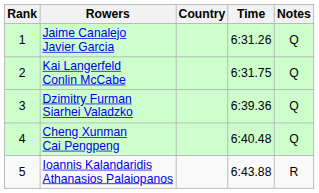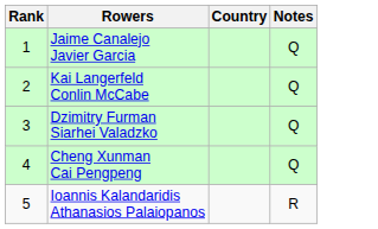- column: Time | 6:31.26 | 6:31.75 | 6:39.36 | 6:40.48 | 6:43.88
